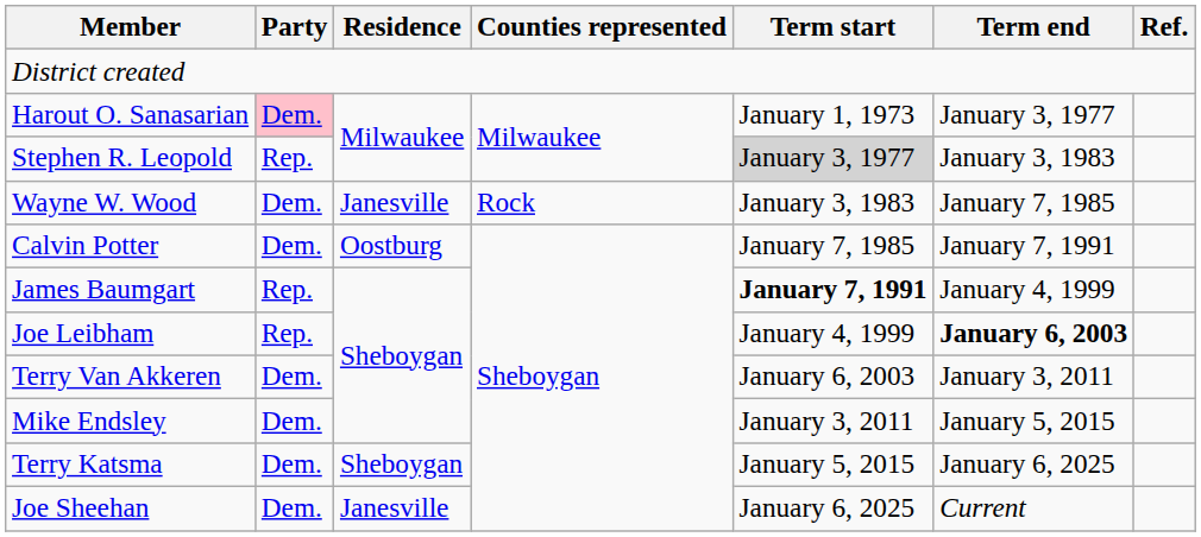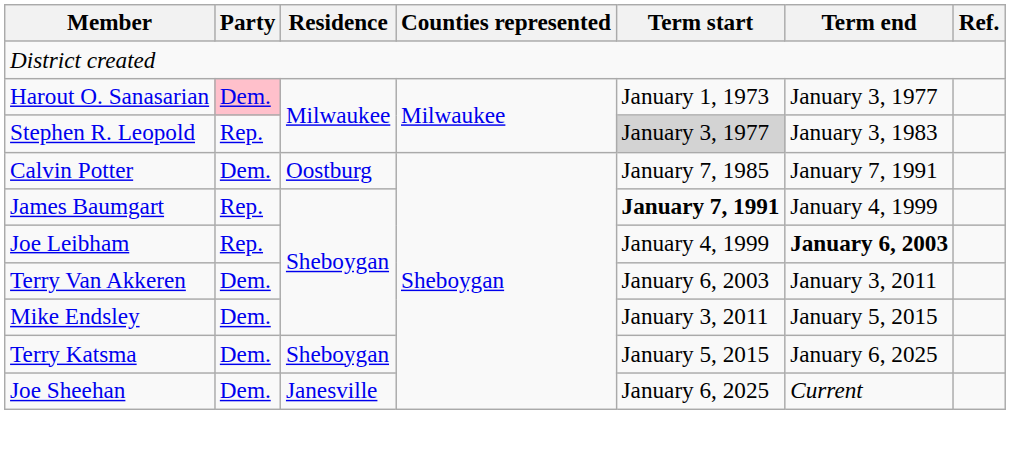- row: Wayne W. Wood | Dem. | Janesville | Rock | January 3, 1983 | January 7, 1985
